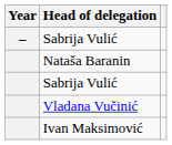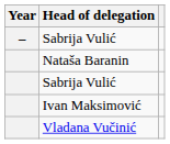rows swapped: Ivan Maksimović <-> Vladana Vučinić
